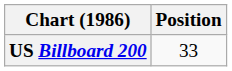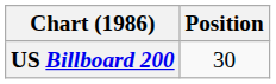US Billboard 200 | Position: 33 -> 30
